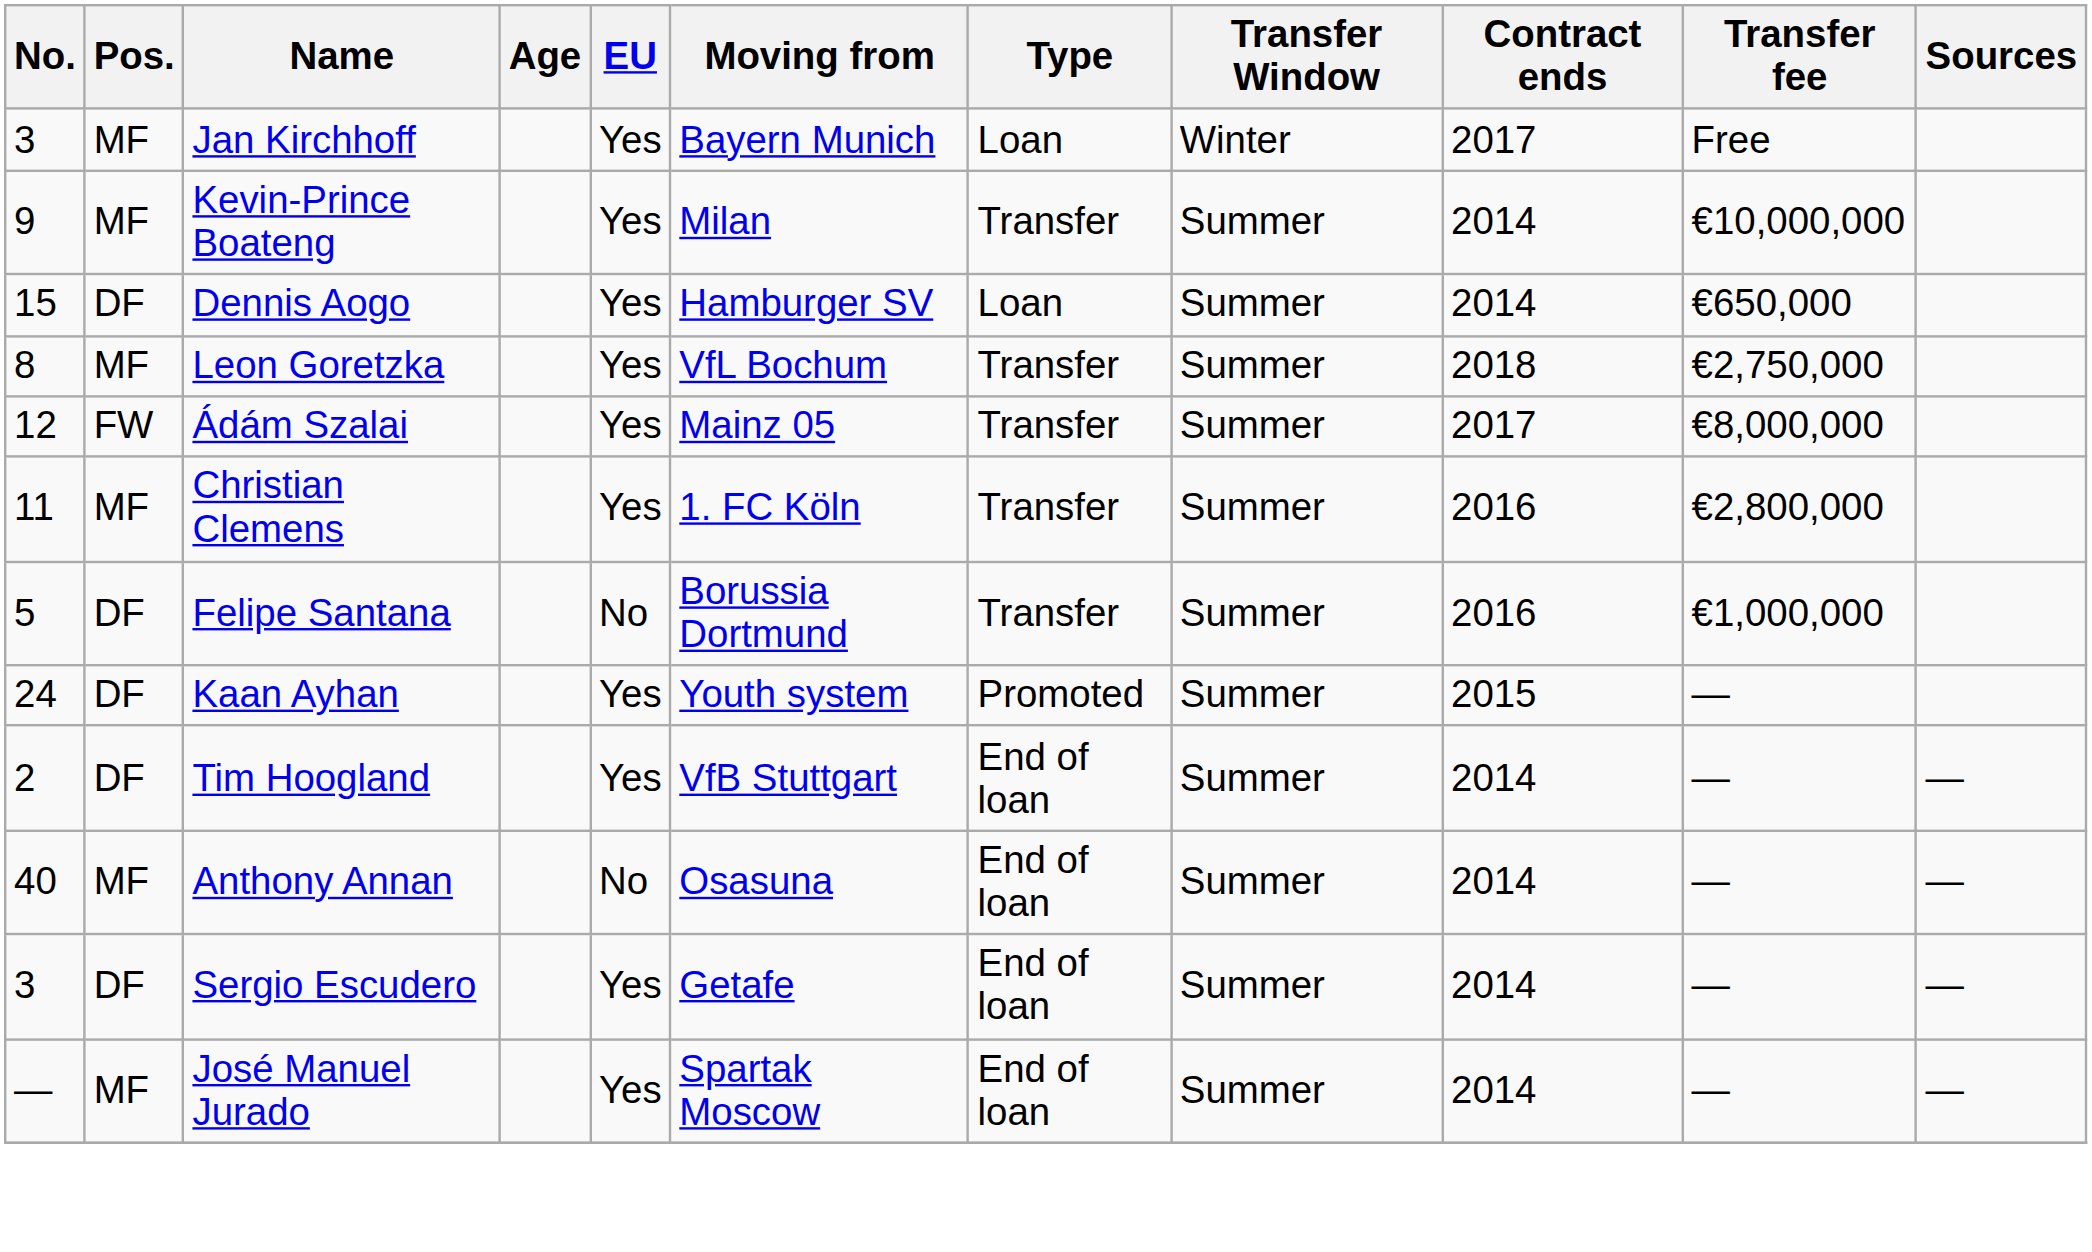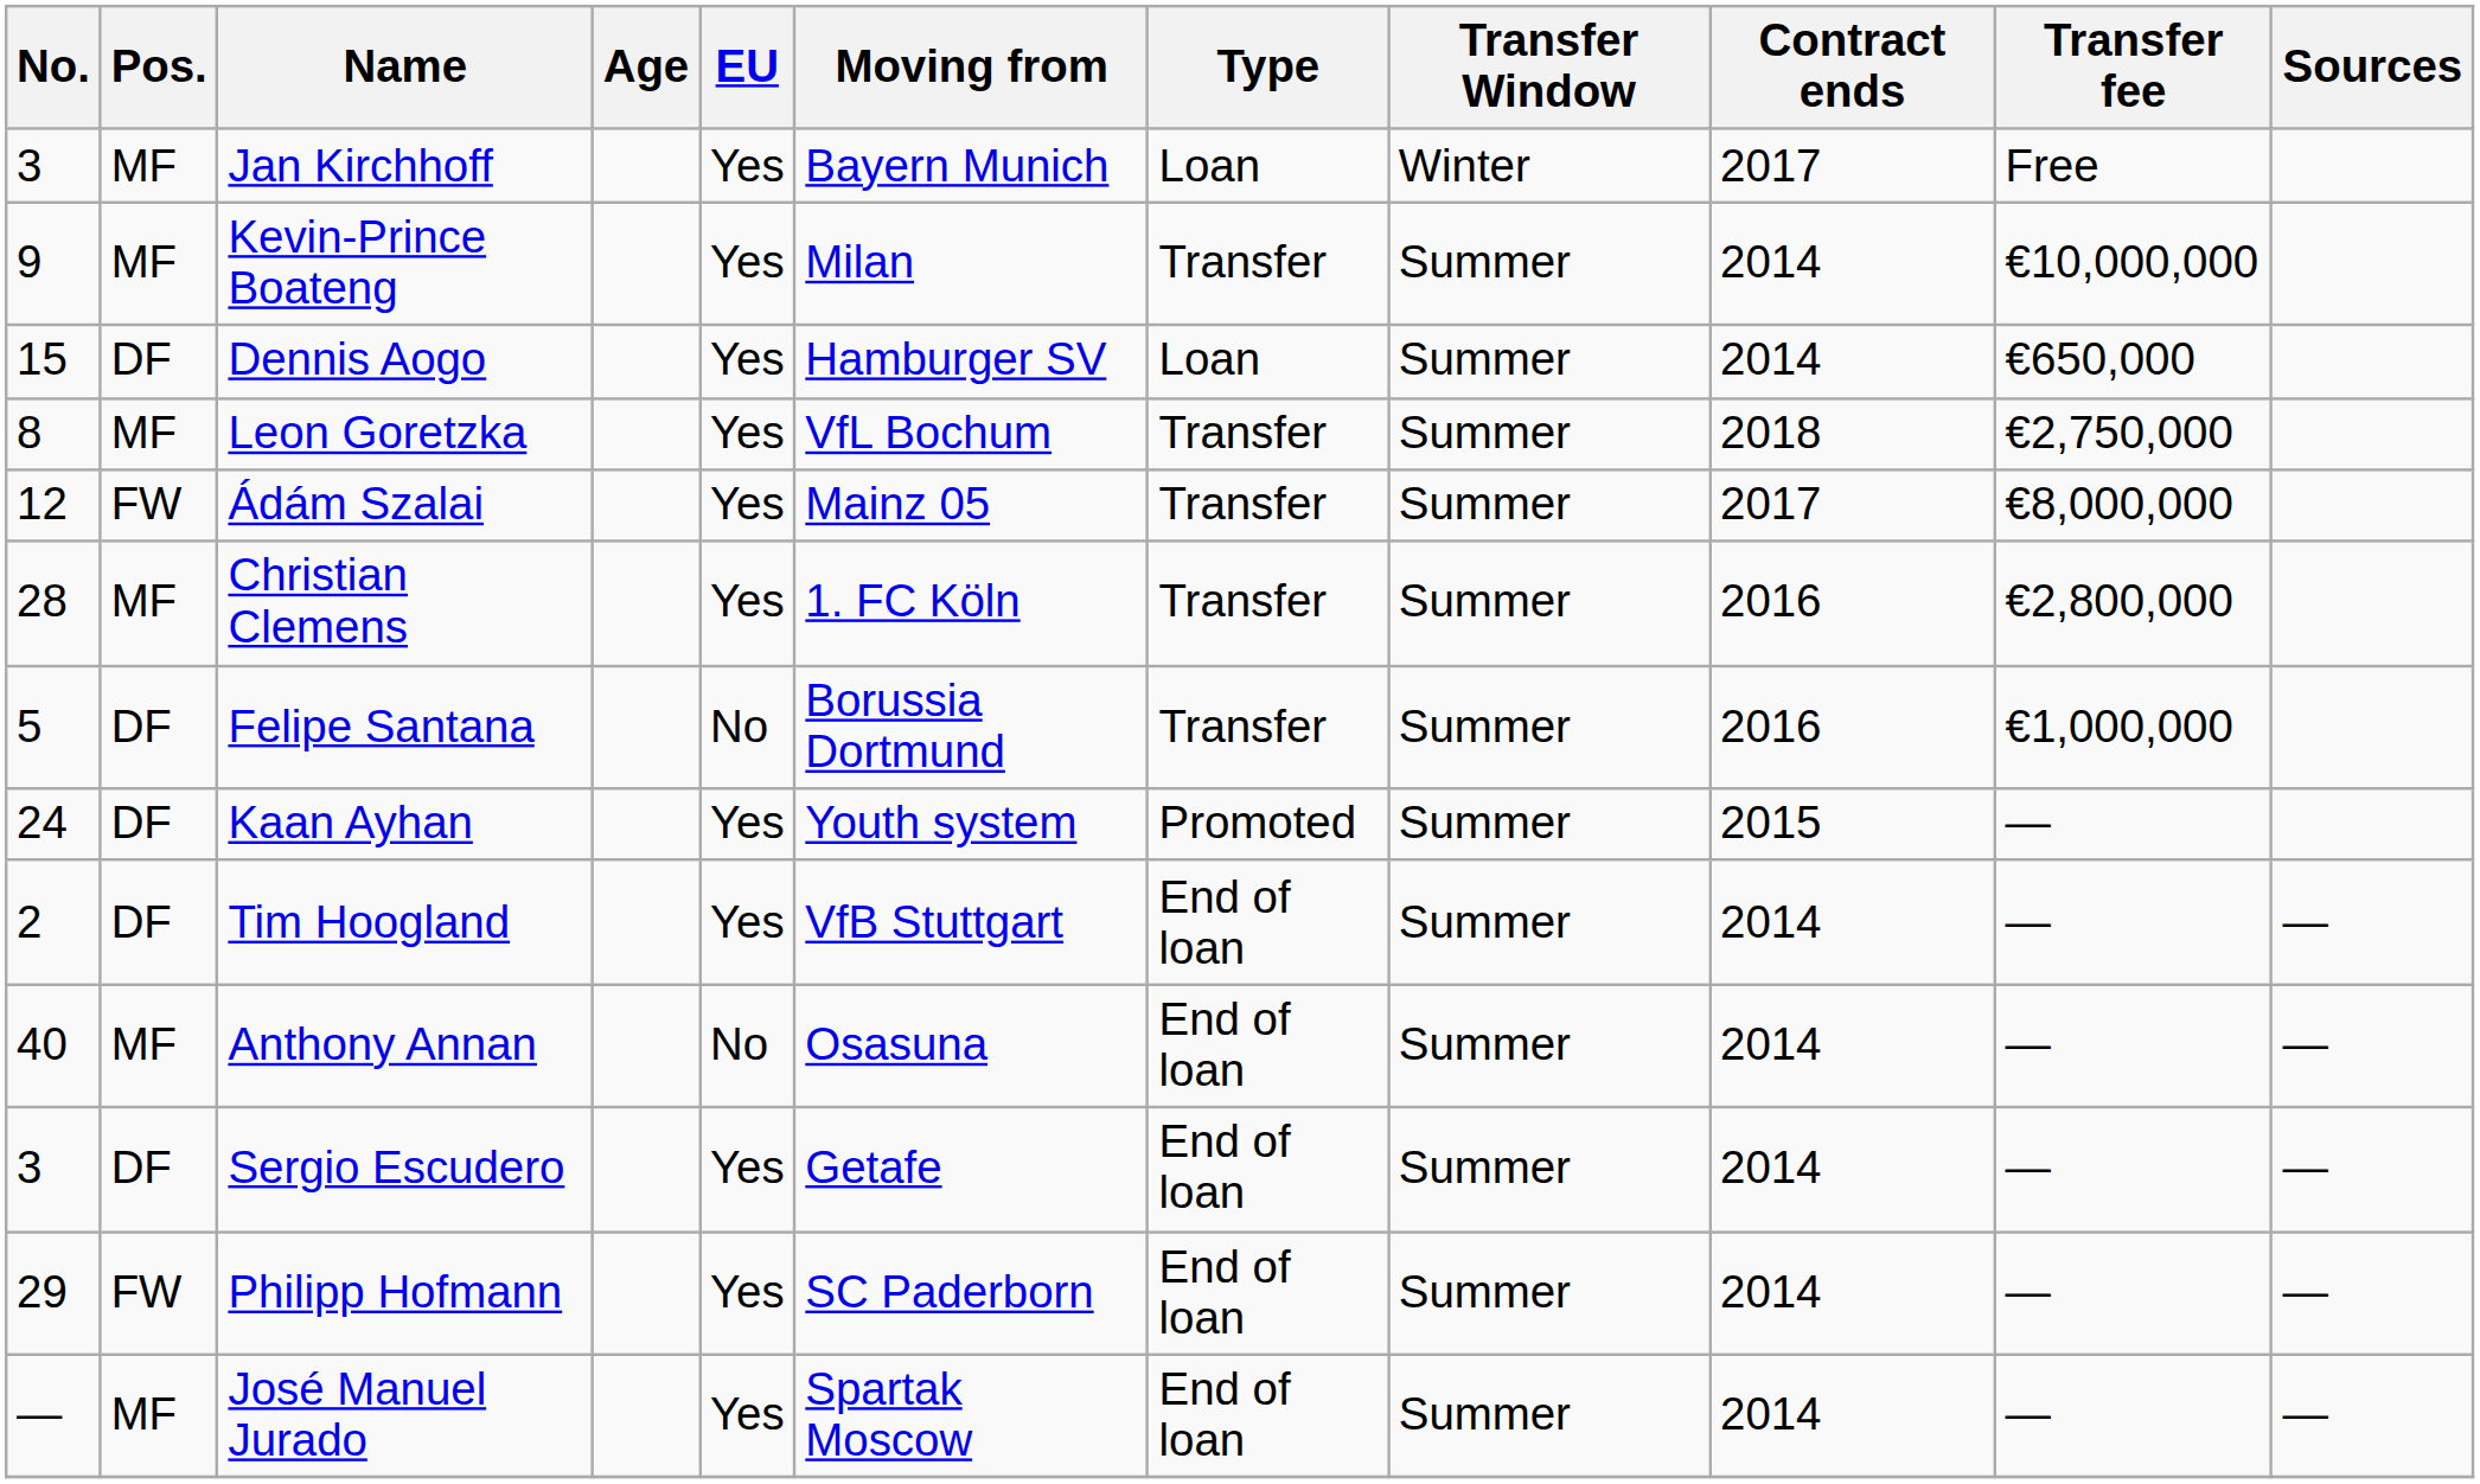Christian Clemens | No.: 11 -> 28
+ row: 29 | FW | Philipp Hofmann | Yes | SC Paderborn | End of loan | Summer | 2014 | — | —
